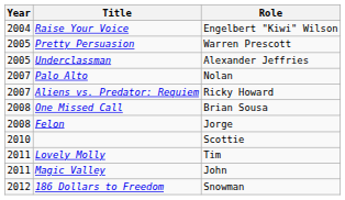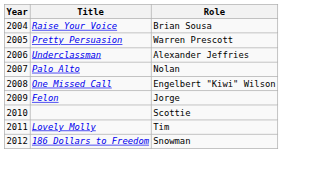Raise Your Voice | Role: Engelbert "Kiwi" Wilson -> Brian Sousa
Underclassman | Year: 2005 -> 2006
- row: 2007 | Aliens vs. Predator: Requiem | Ricky Howard
One Missed Call | Role: Brian Sousa -> Engelbert "Kiwi" Wilson
Felon | Year: 2008 -> 2009
- row: 2011 | Magic Valley | John
